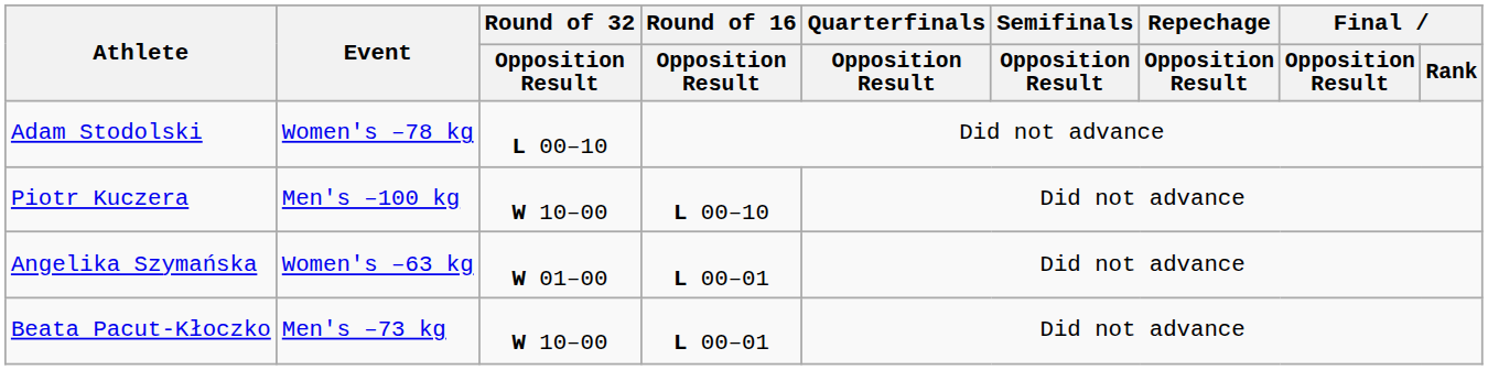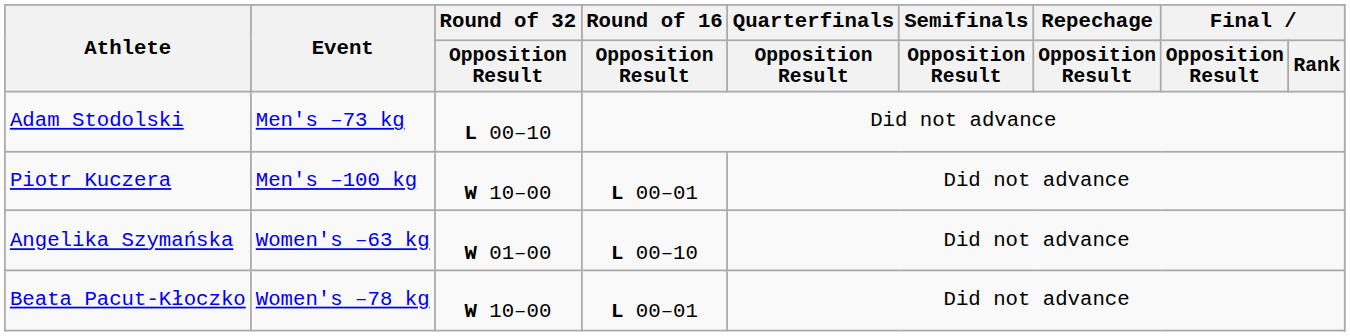Adam Stodolski | Event: Women's –78 kg -> Men's –73 kg
Piotr Kuczera | Round of 16 / Opposition Result: L 00–10 -> L 00–01
Angelika Szymańska | Round of 16 / Opposition Result: L 00–01 -> L 00–10
Beata Pacut-Kłoczko | Event: Men's –73 kg -> Women's –78 kg
